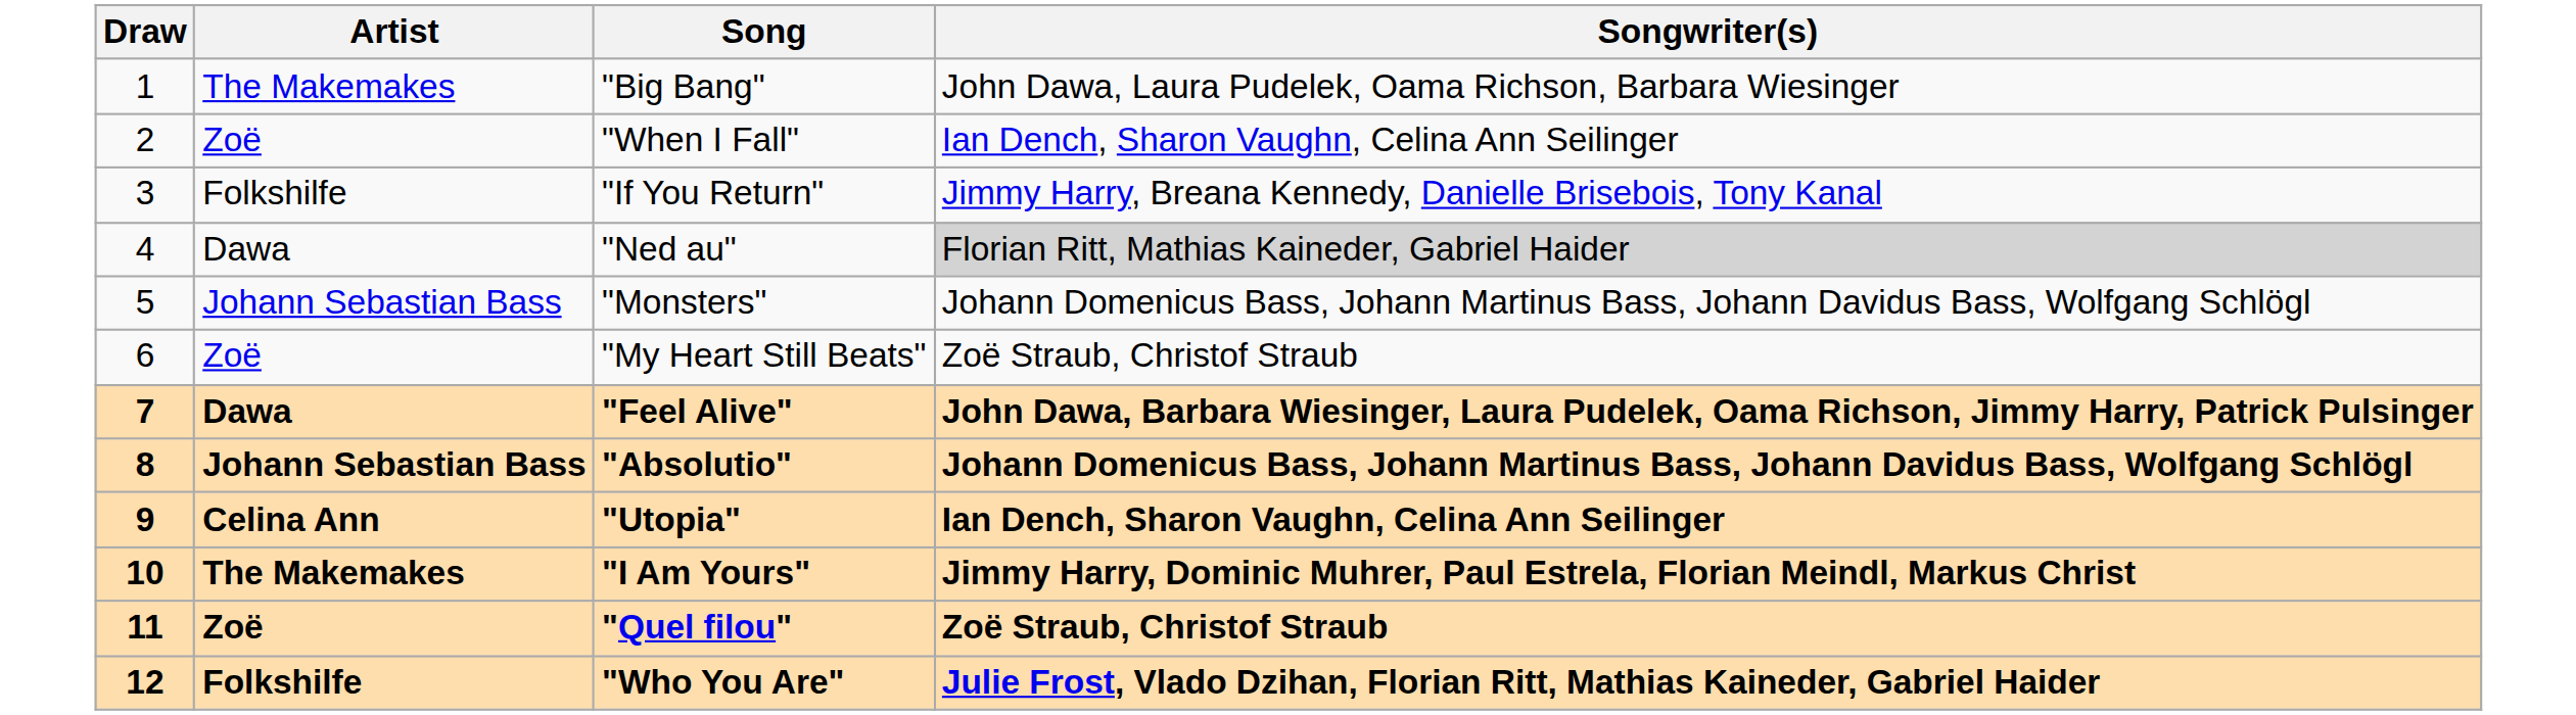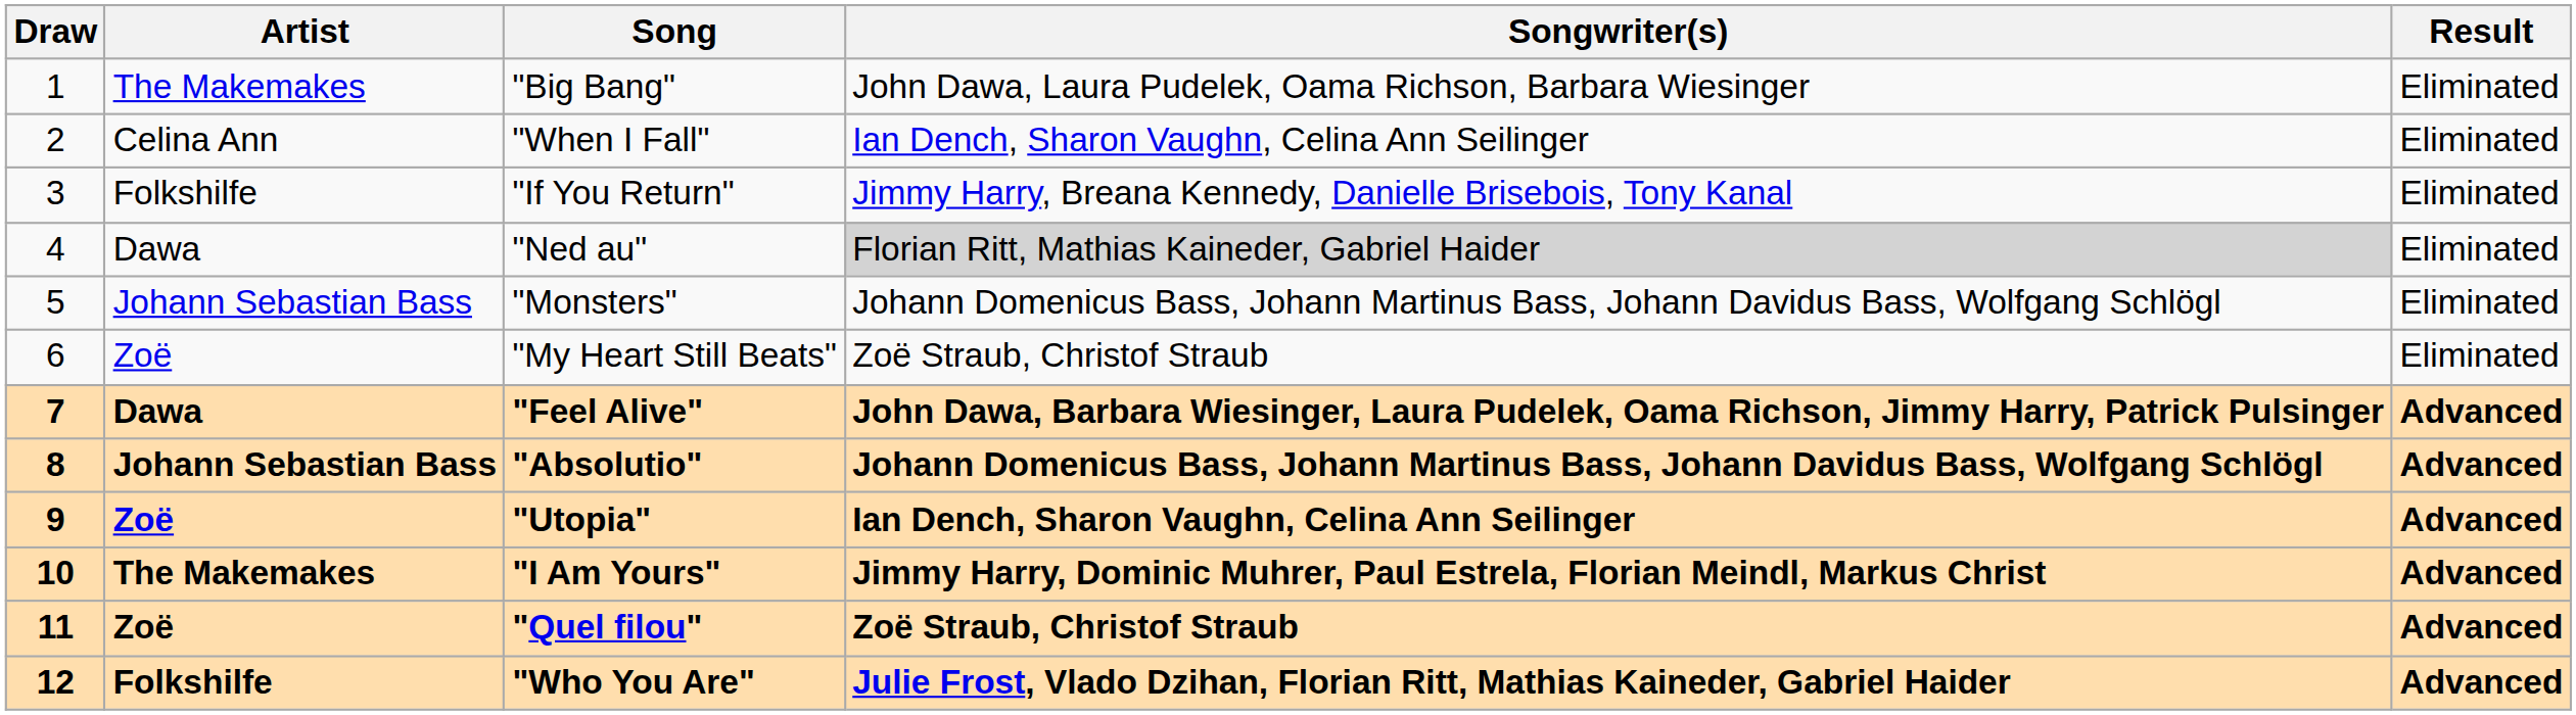+ column: Result | Eliminated | Eliminated | Eliminated | Eliminated | Eliminated | Eliminated | Advanced | Advanced | Advanced | Advanced | Advanced | Advanced
"When I Fall" | Artist: Zoë -> Celina Ann
"Utopia" | Artist: Celina Ann -> Zoë
